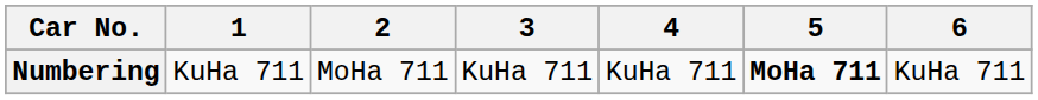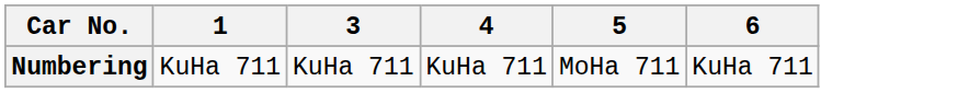- column: 2 | MoHa 711
Numbering | 5: bold -> normal
